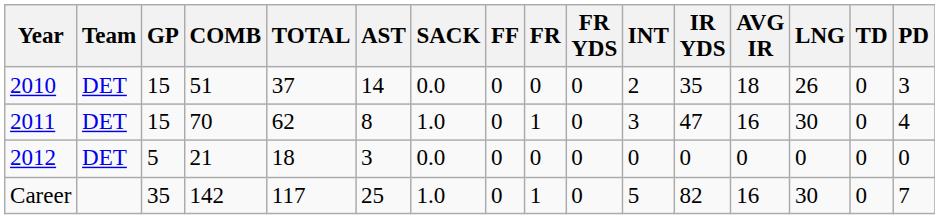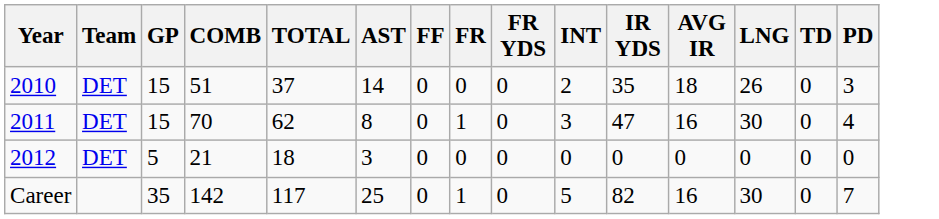- column: SACK | 0.0 | 1.0 | 0.0 | 1.0
